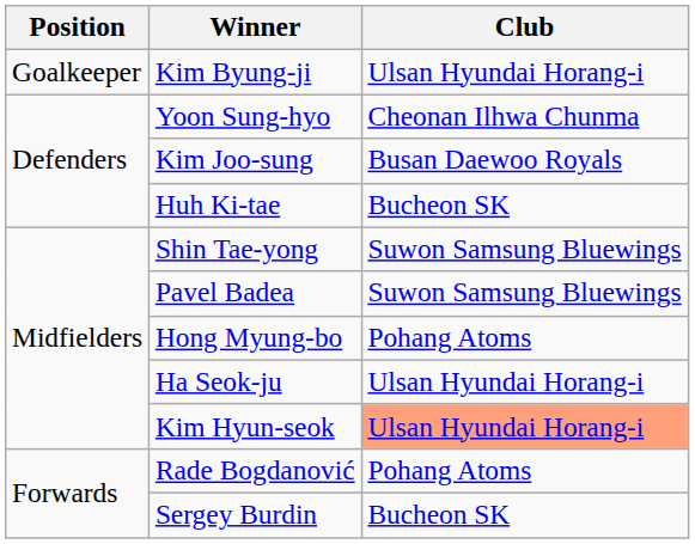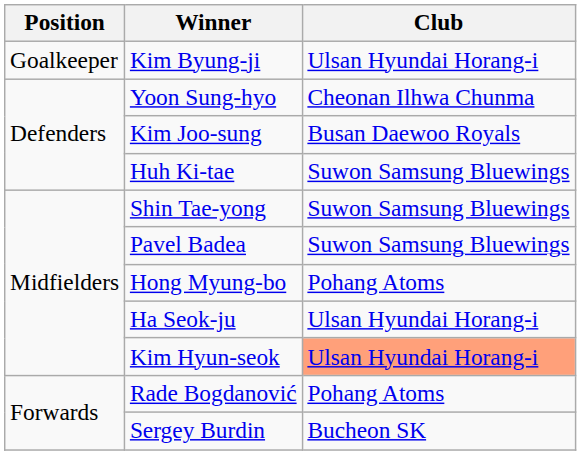Huh Ki-tae | Club: Bucheon SK -> Suwon Samsung Bluewings
